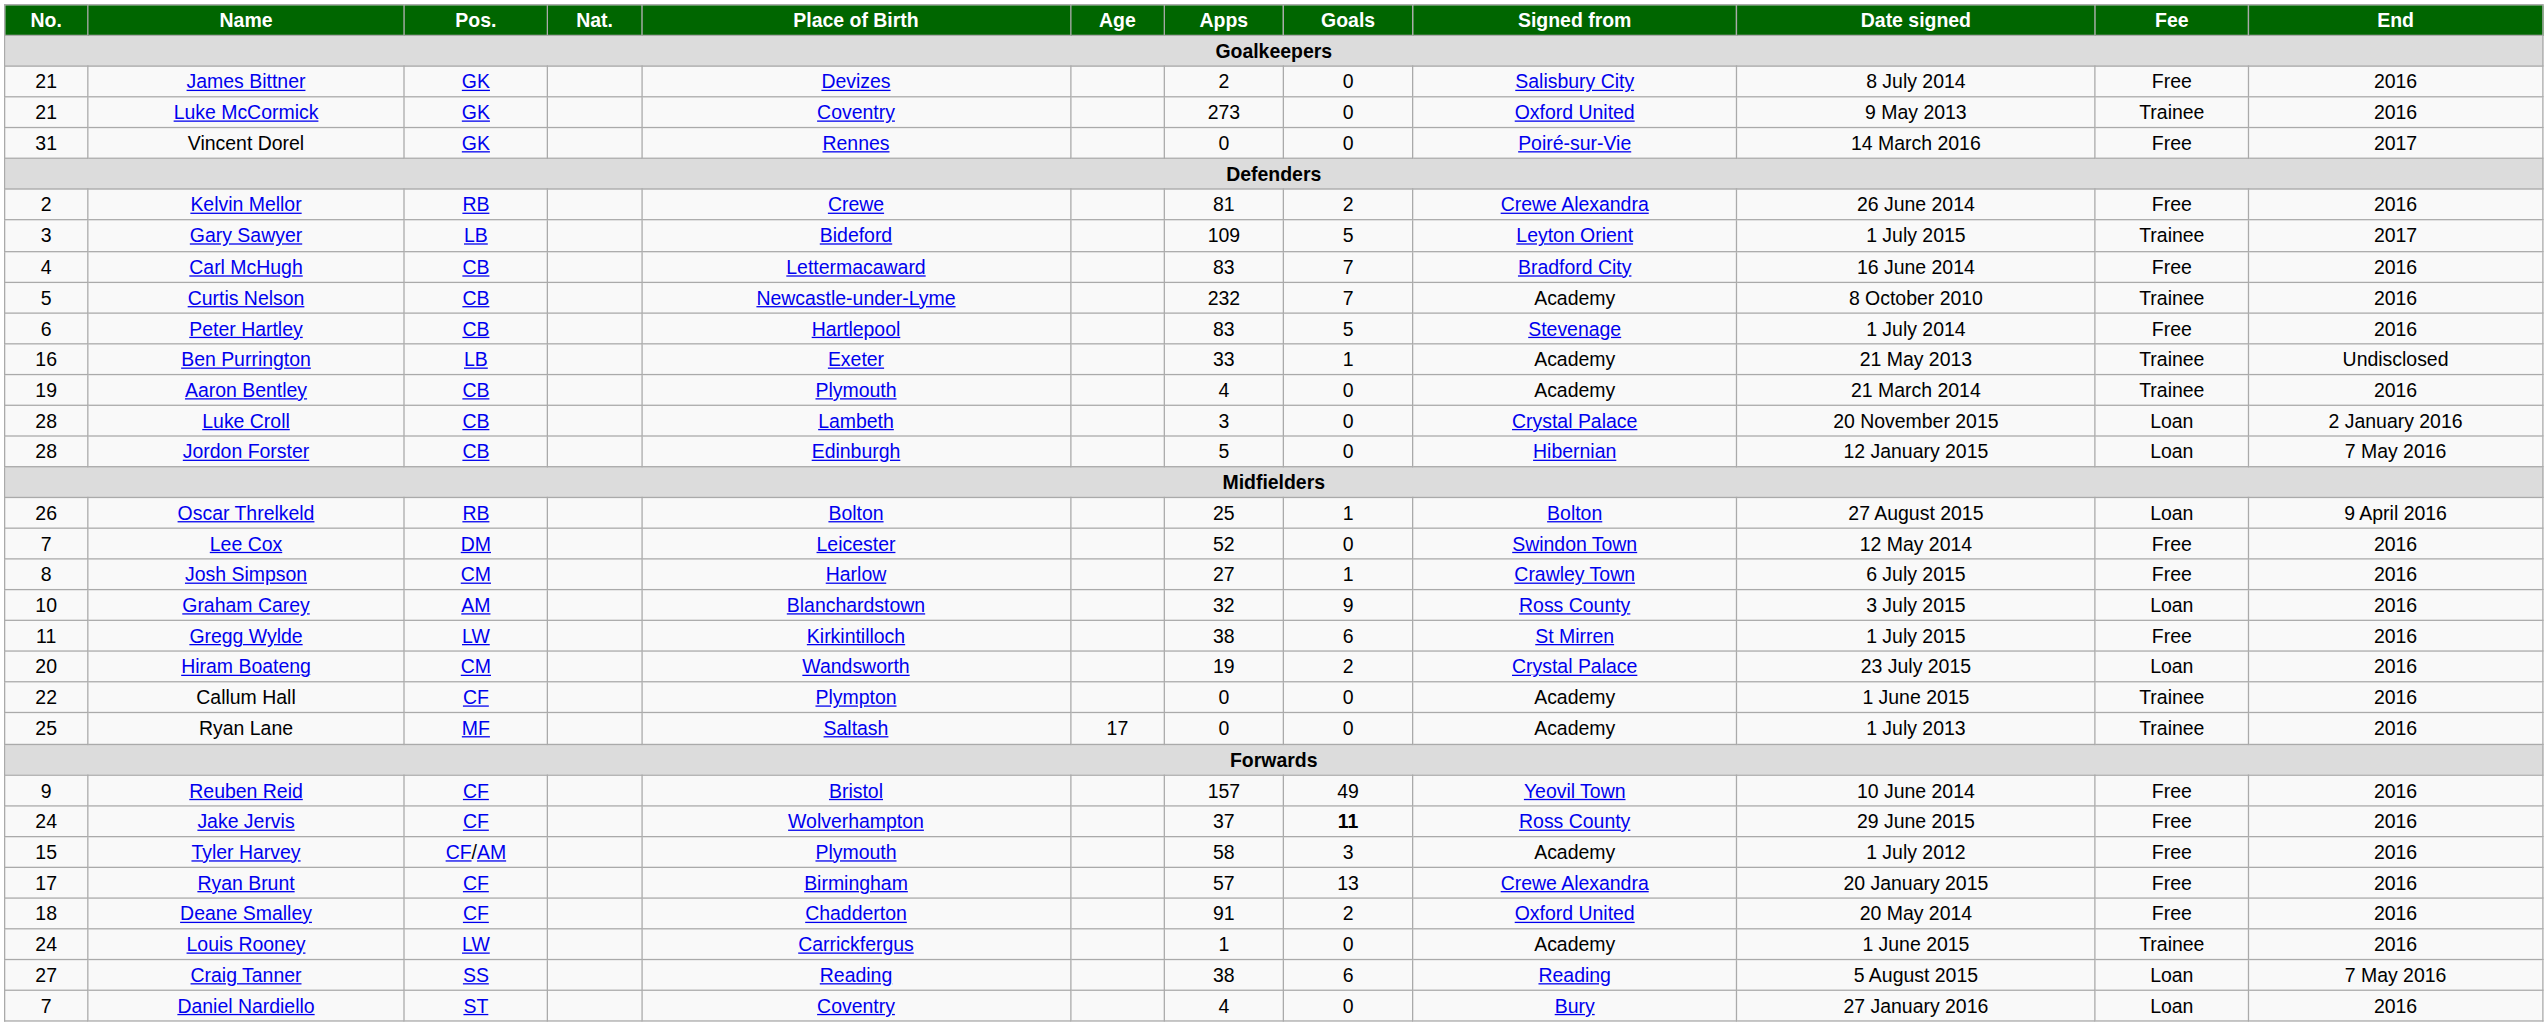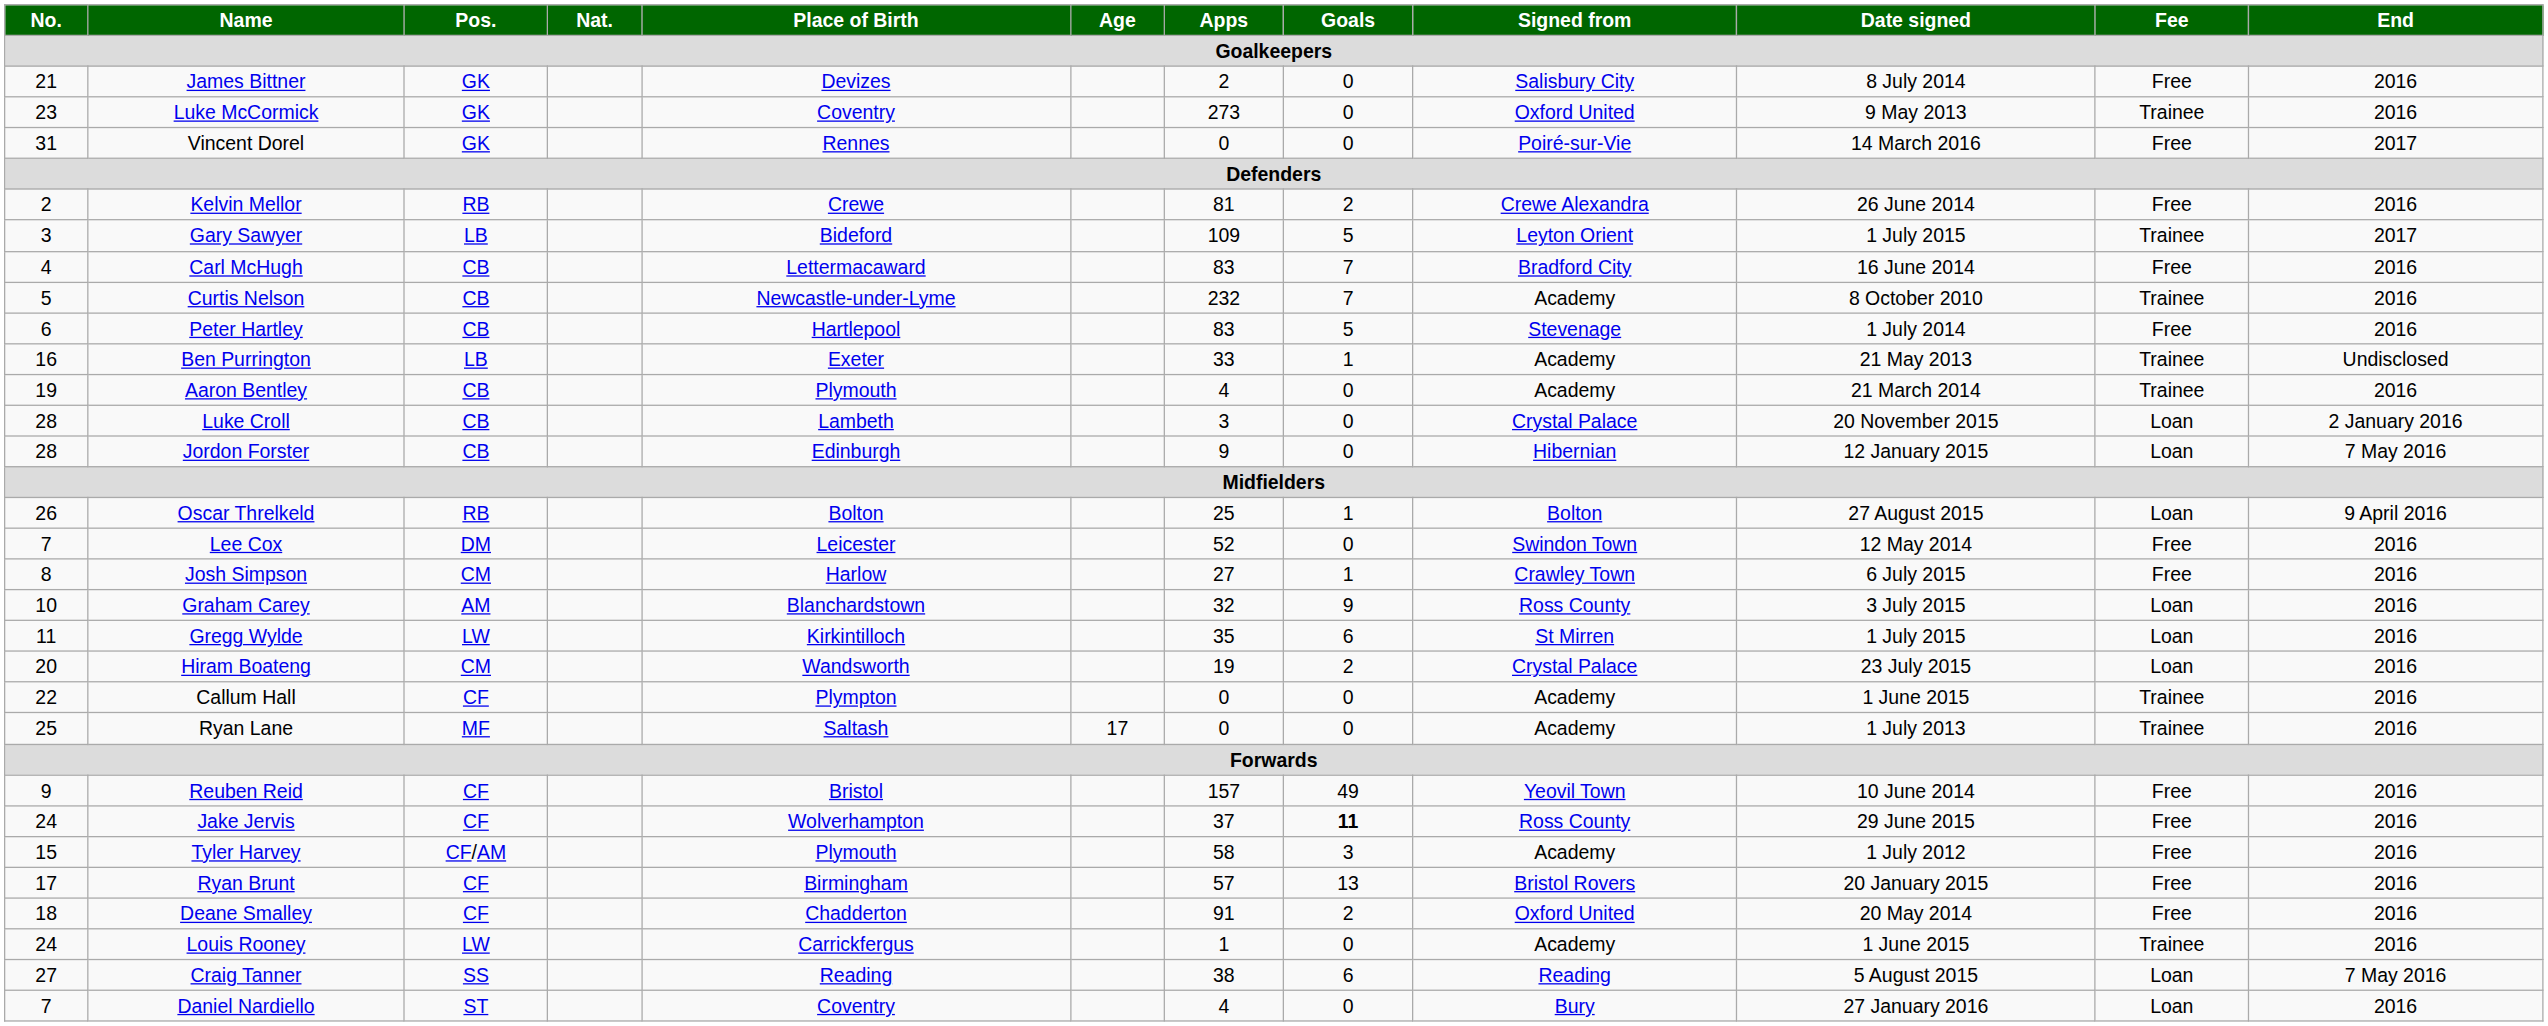Luke McCormick | No.: 21 -> 23
Jordon Forster | Apps: 5 -> 9
Gregg Wylde | Apps: 38 -> 35
Gregg Wylde | Fee: Free -> Loan
Ryan Brunt | Signed from: Crewe Alexandra -> Bristol Rovers
